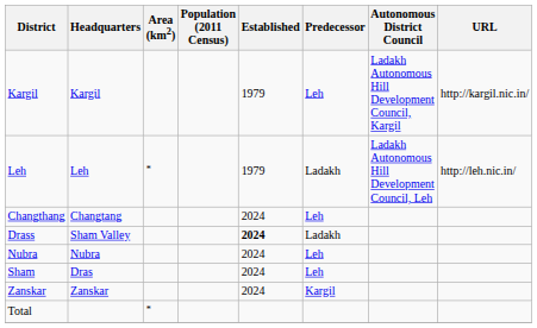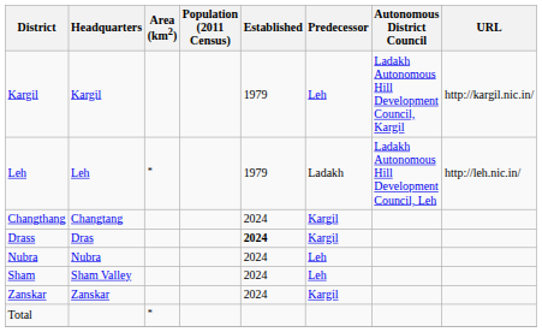Changthang | Predecessor: Leh -> Kargil
Drass | Headquarters: Sham Valley -> Dras
Drass | Predecessor: Ladakh -> Kargil
Sham | Headquarters: Dras -> Sham Valley
